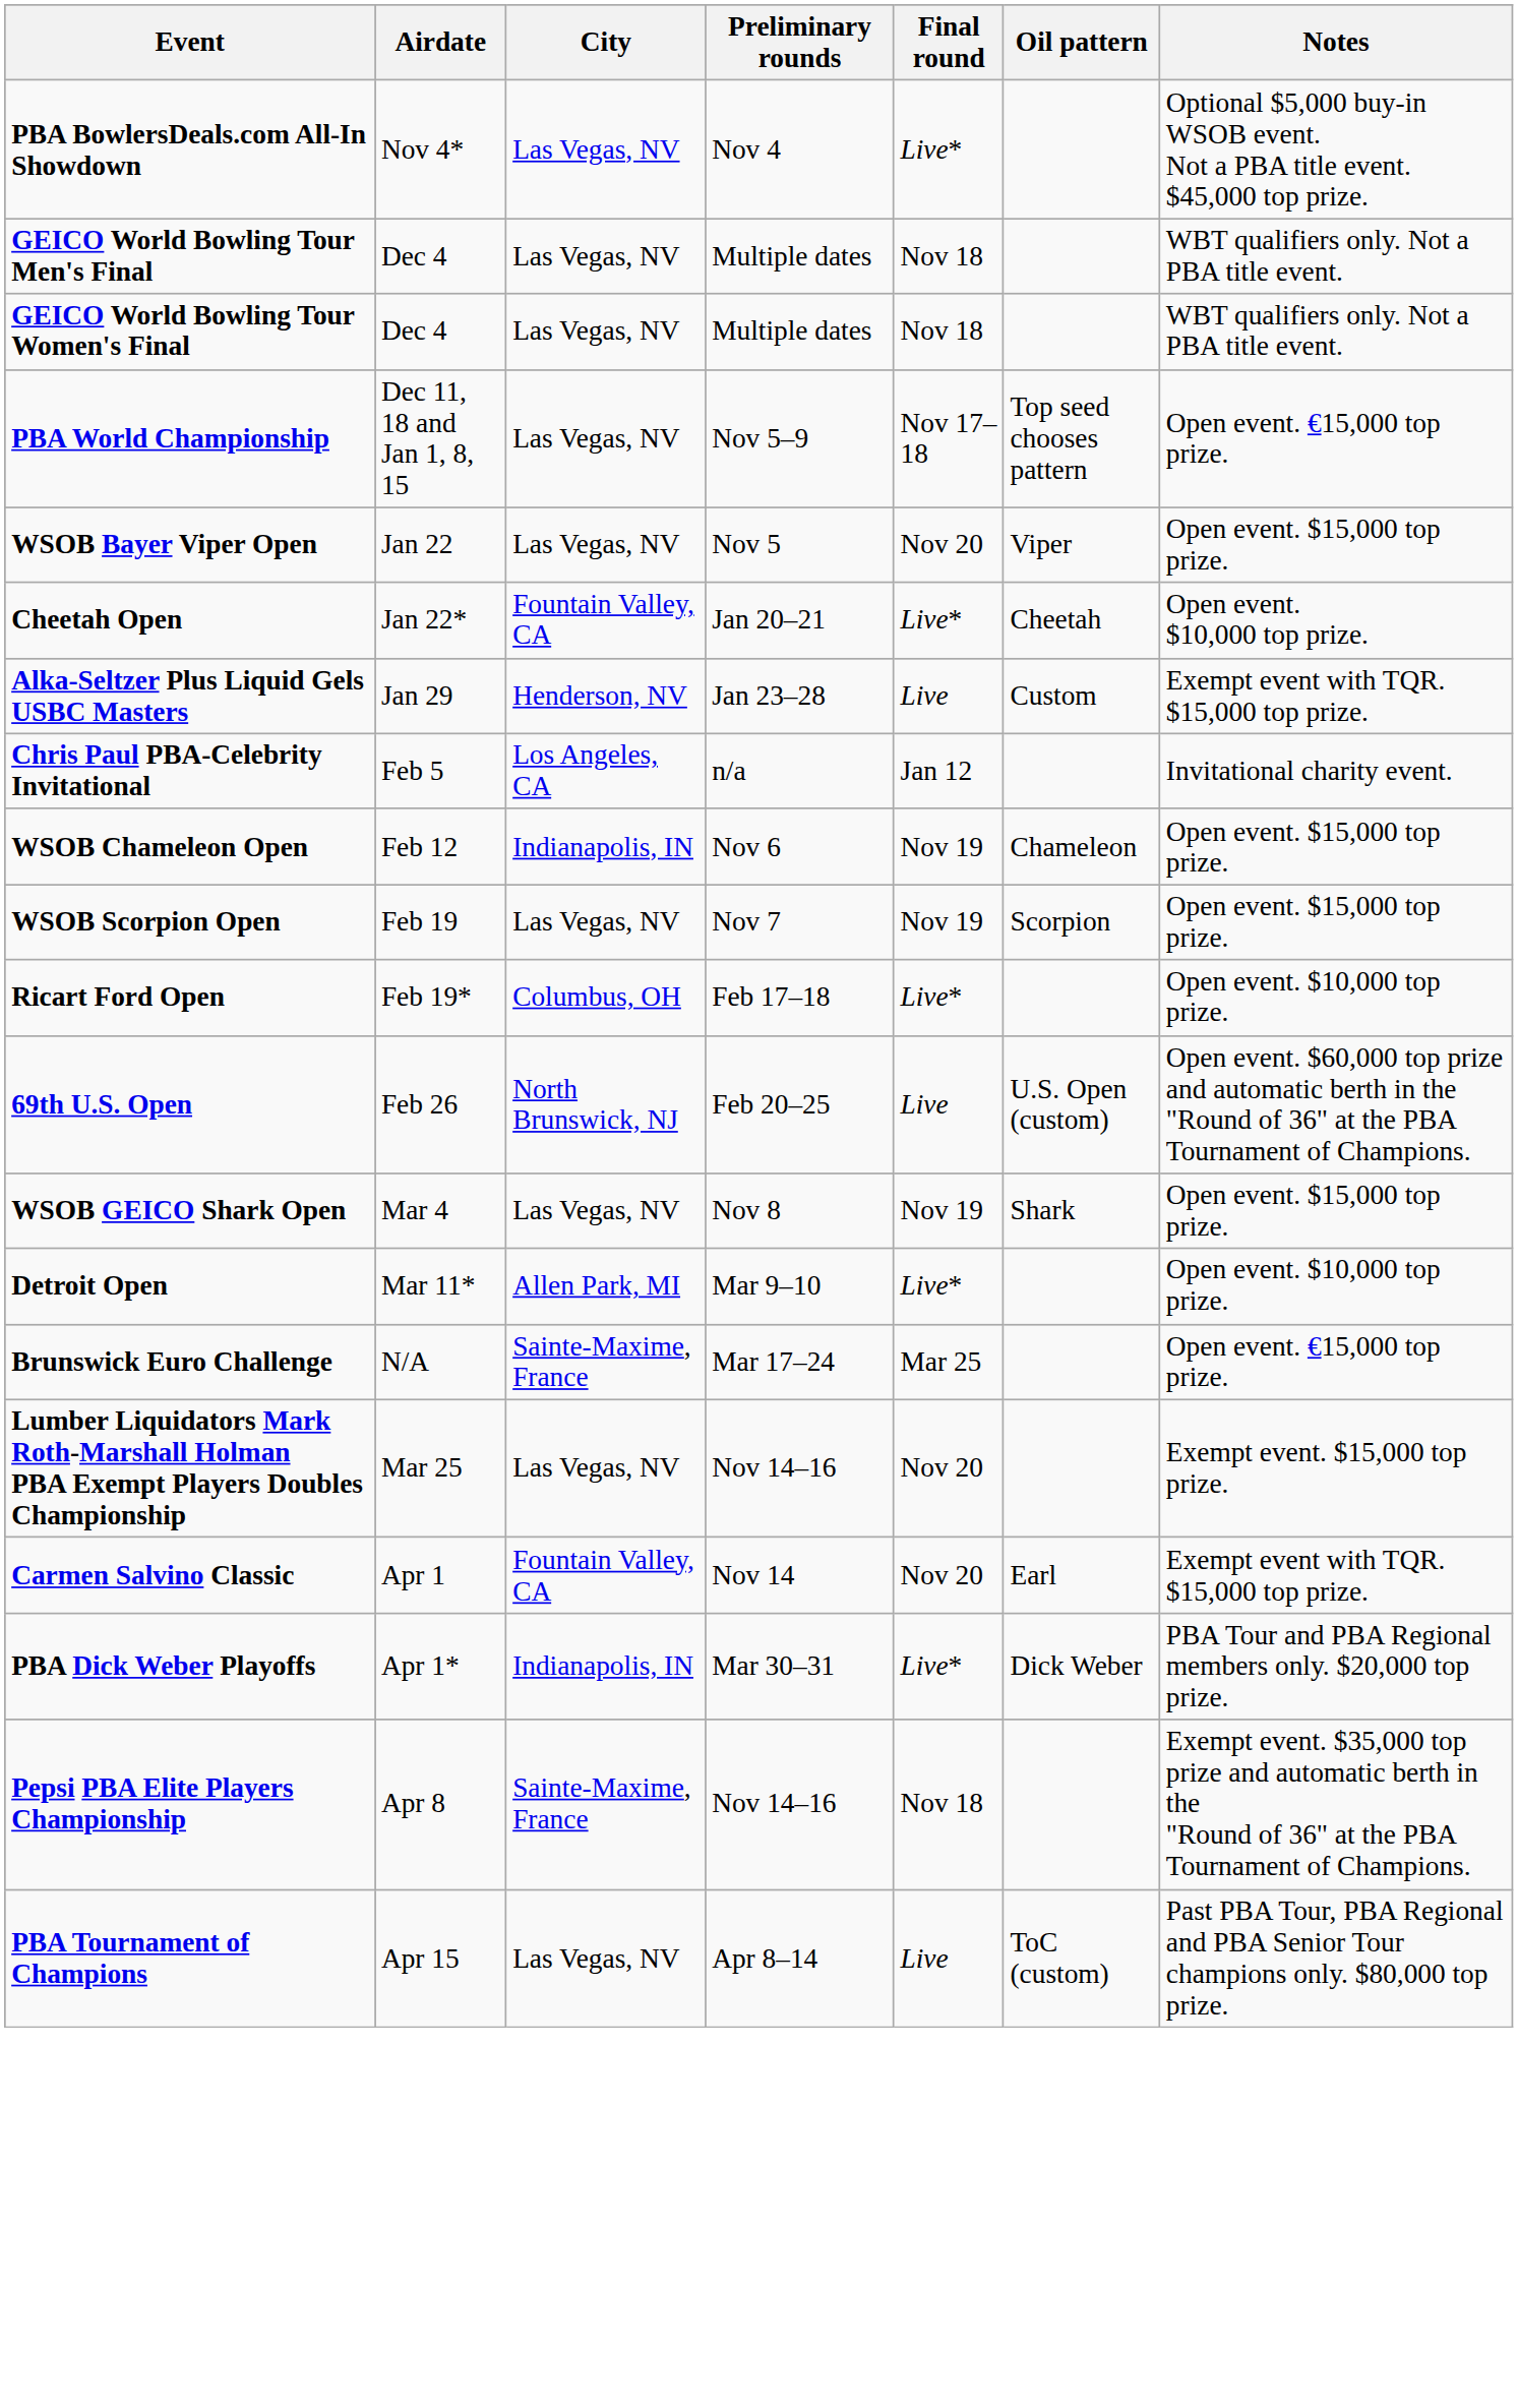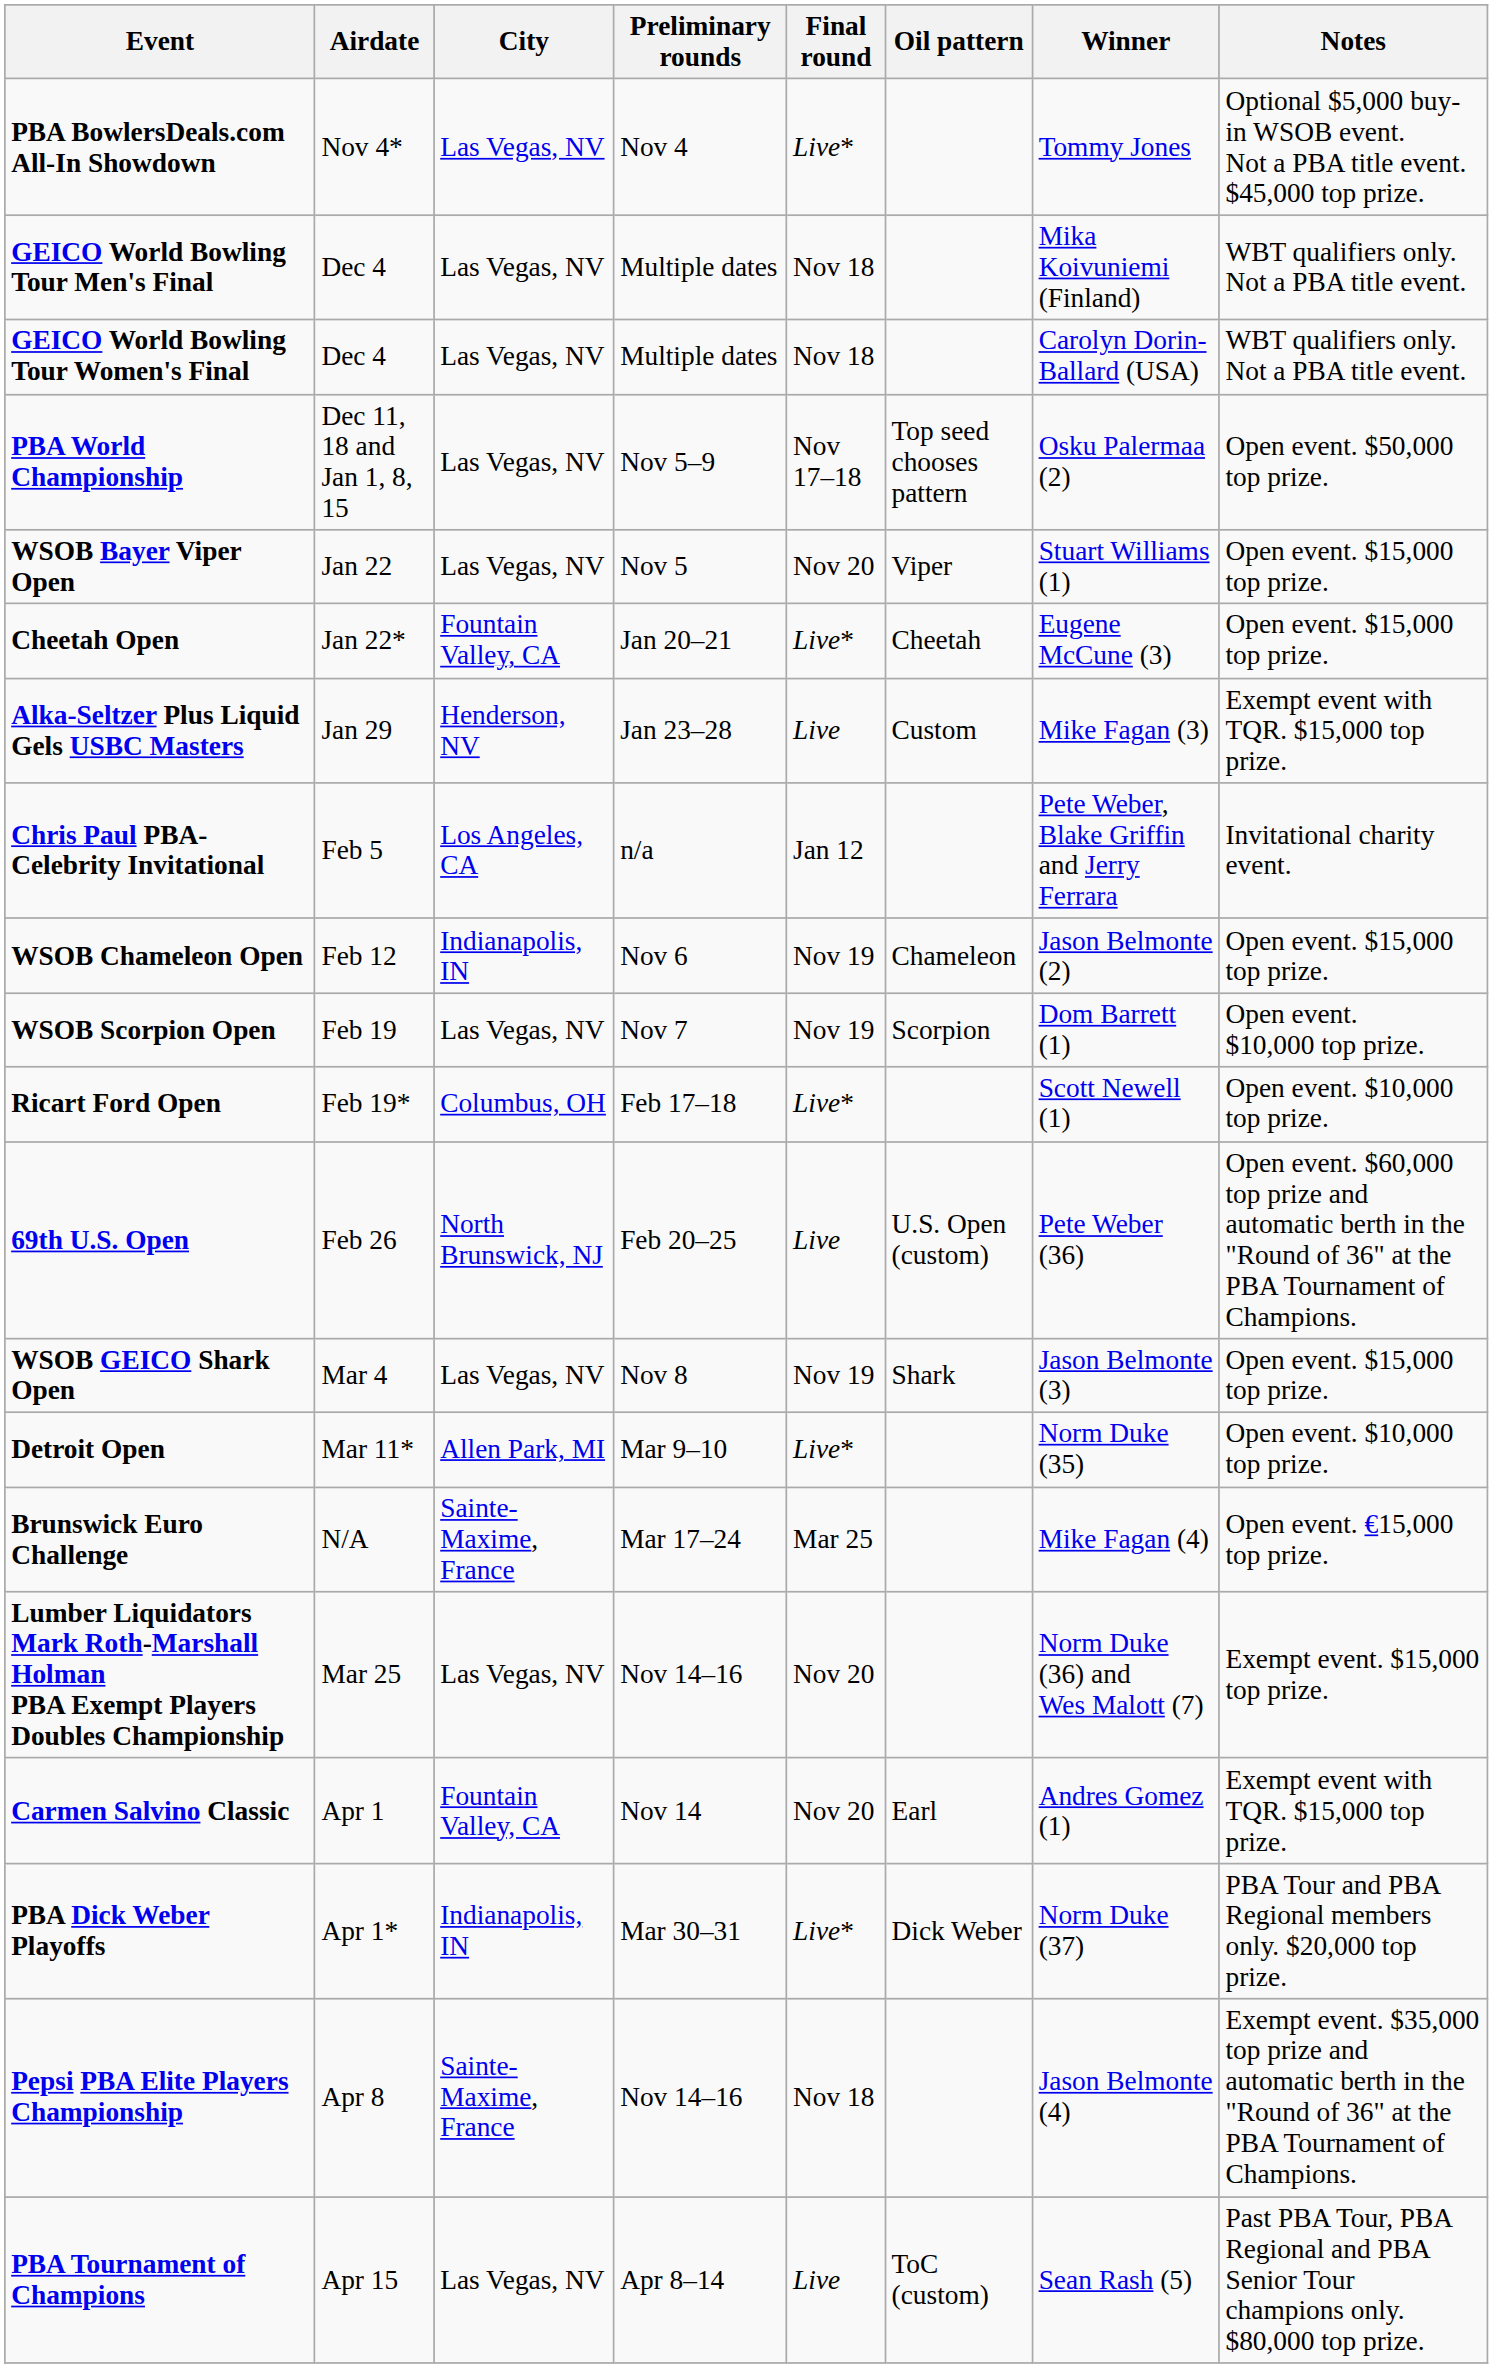+ column: Winner | Tommy Jones | Mika Koivuniemi (Finland) | Carolyn Dorin-Ballard (USA) | Osku Palermaa (2) | Stuart Williams (1) | Eugene McCune (3) | Mike Fagan (3) | Pete Weber, Blake Griffin and Jerry Ferrara | Jason Belmonte (2) | Dom Barrett (1) | Scott Newell (1) | Pete Weber (36) | Jason Belmonte (3) | Norm Duke (35) | Mike Fagan (4) | Norm Duke (36) and Wes Malott (7) | Andres Gomez (1) | Norm Duke (37) | Jason Belmonte (4) | Sean Rash (5)
PBA World Championship | Notes: Open event. €15,000 top prize. -> Open event. $50,000 top prize.
Cheetah Open | Notes: Open event. $10,000 top prize. -> Open event. $15,000 top prize.
WSOB Scorpion Open | Notes: Open event. $15,000 top prize. -> Open event. $10,000 top prize.
